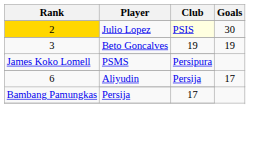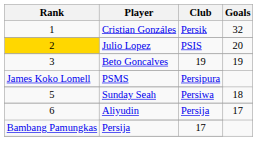+ row: 1 | Cristian Gonzáles | Persik | 32
Julio Lopez | Club: lightyellow background -> no background
Julio Lopez | Goals: 30 -> 20
+ row: 5 | Sunday Seah | Persiwa | 18
